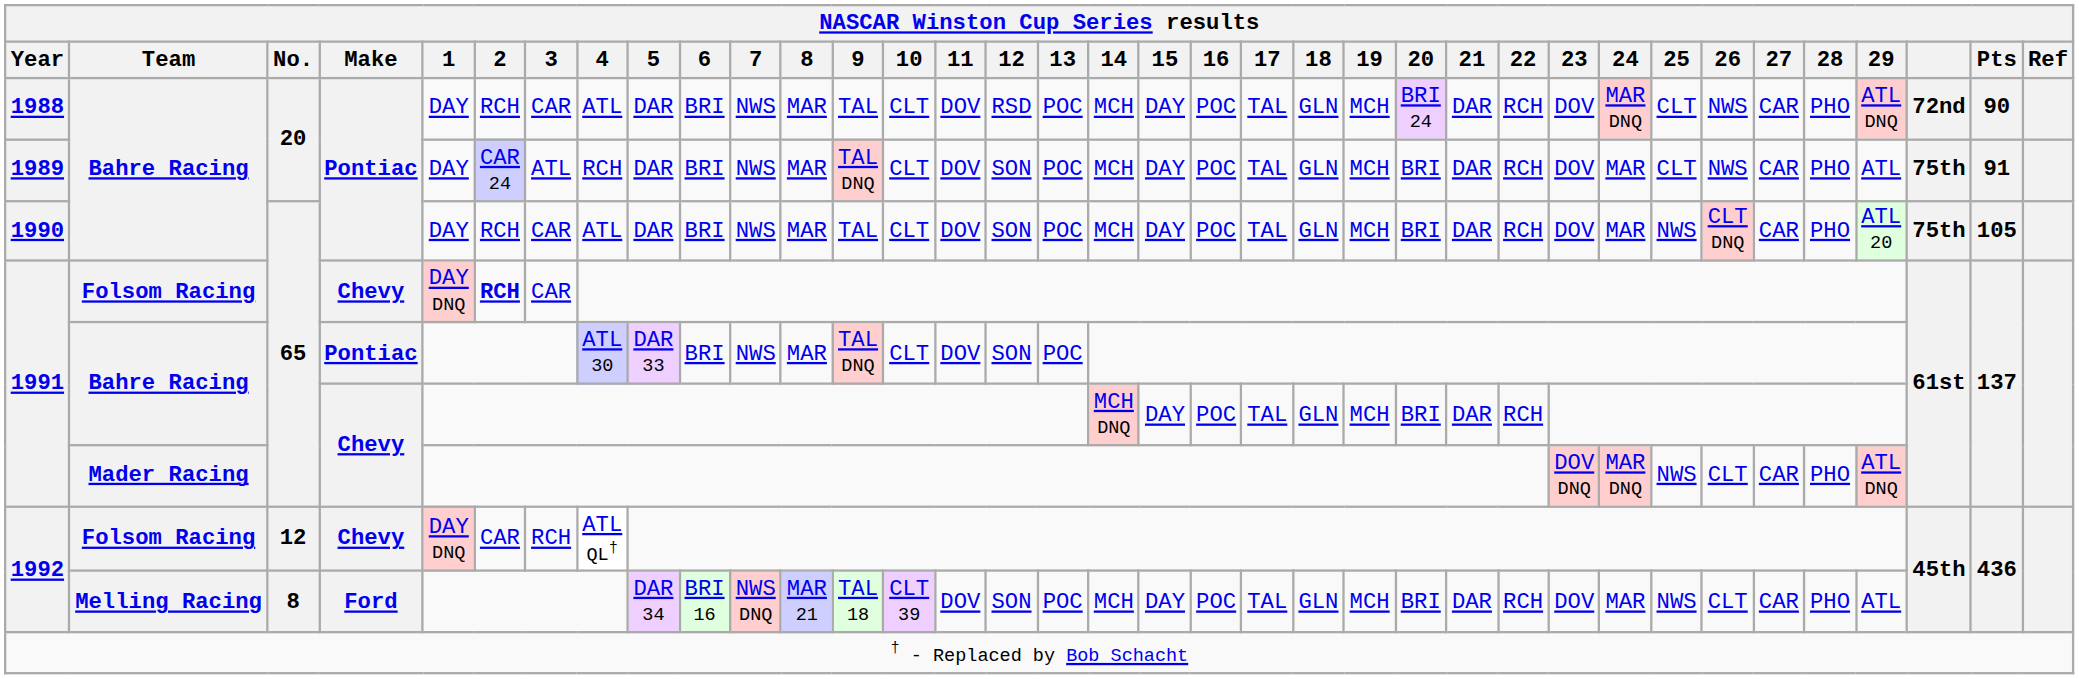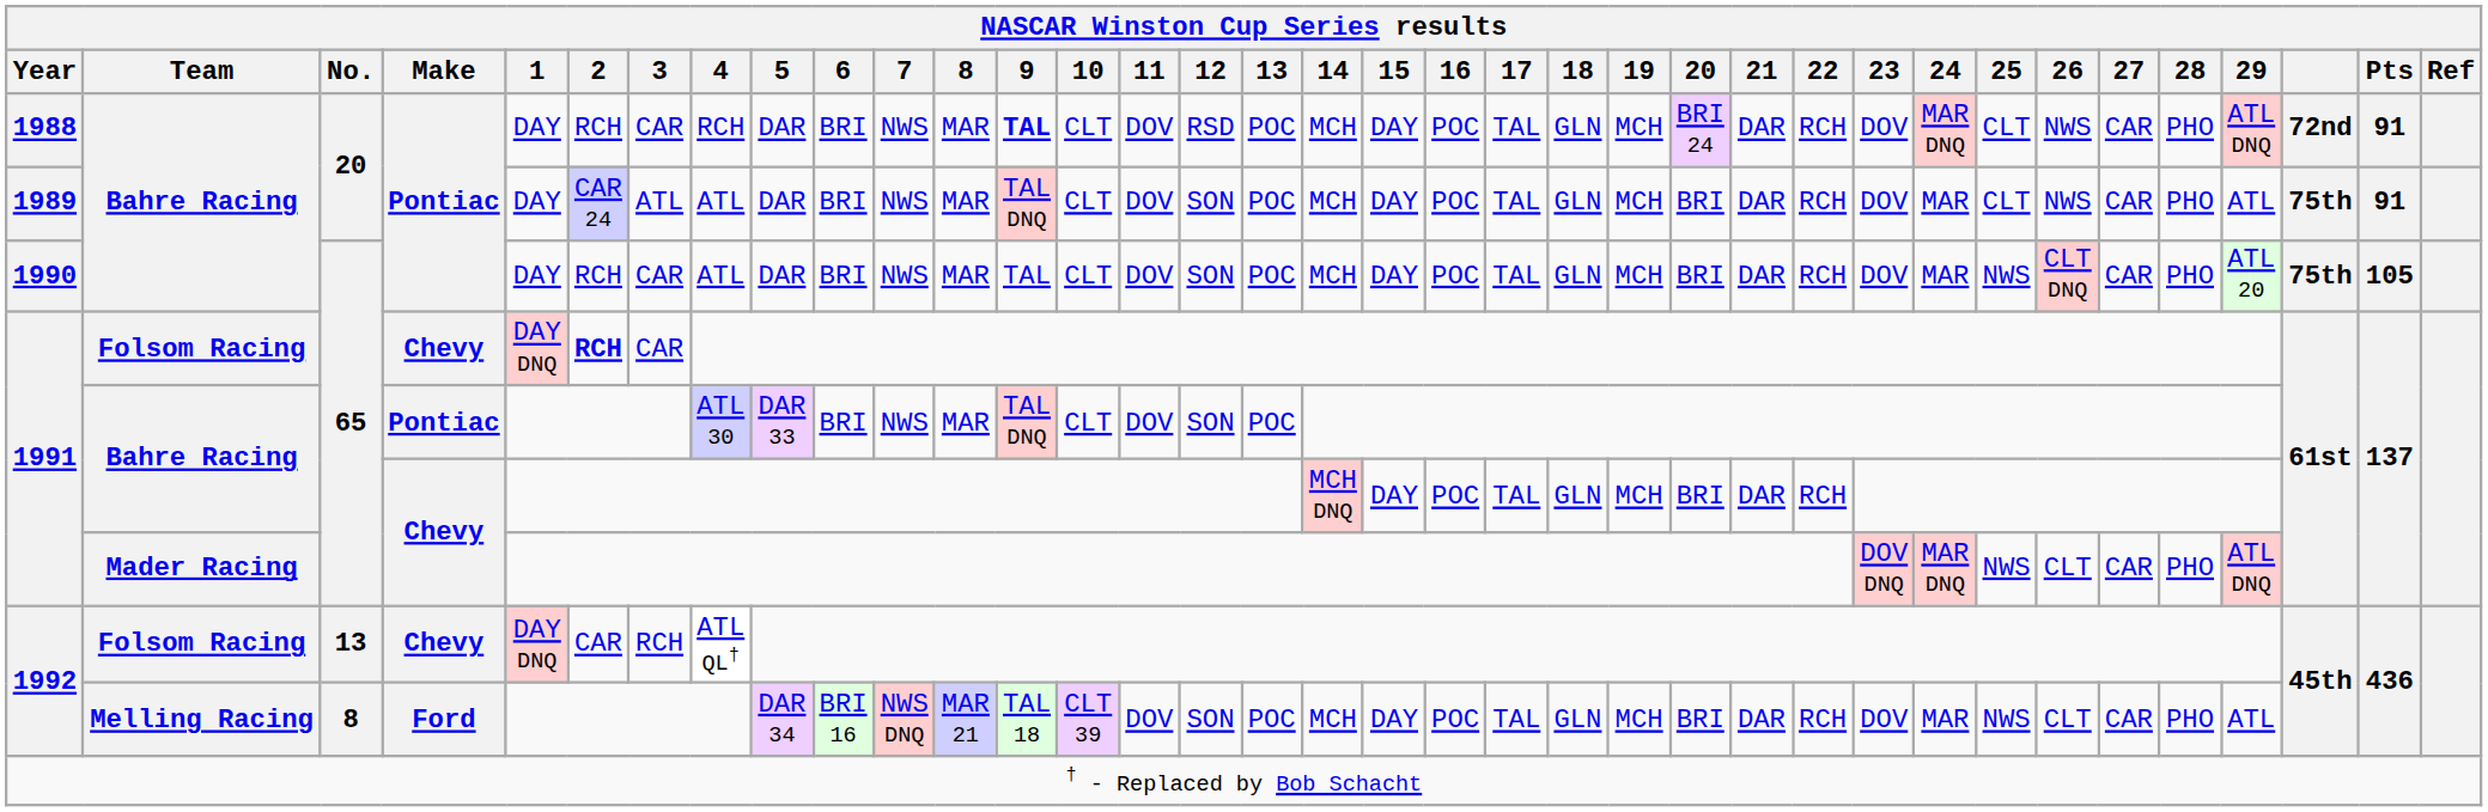1988 | 4: ATL -> RCH
1988 | 9: normal -> bold
1988 | Pts: 90 -> 91
1989 | 4: RCH -> ATL
1992 / Folsom Racing | No.: 12 -> 13
